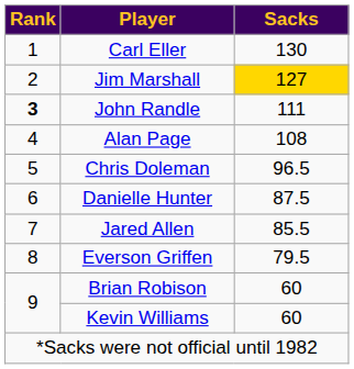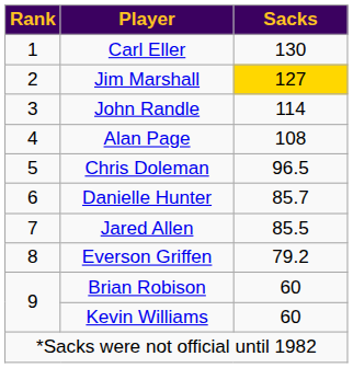John Randle | Rank: bold -> normal
John Randle | Sacks: 111 -> 114
Danielle Hunter | Sacks: 87.5 -> 85.7
Everson Griffen | Sacks: 79.5 -> 79.2
